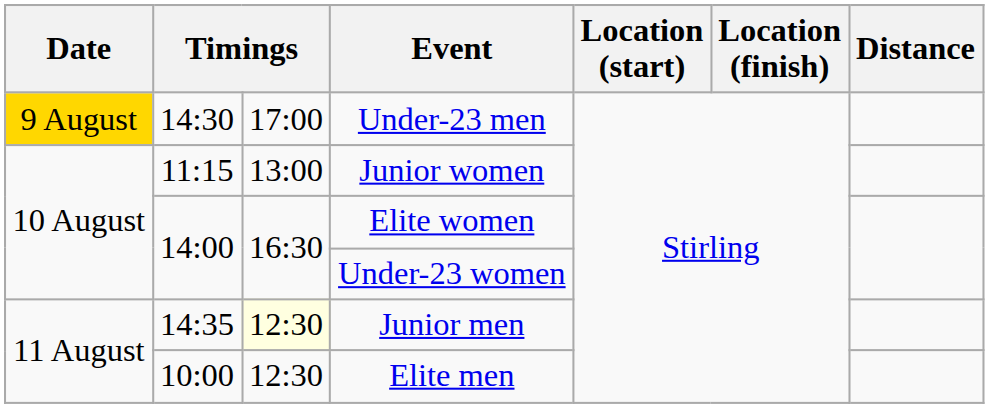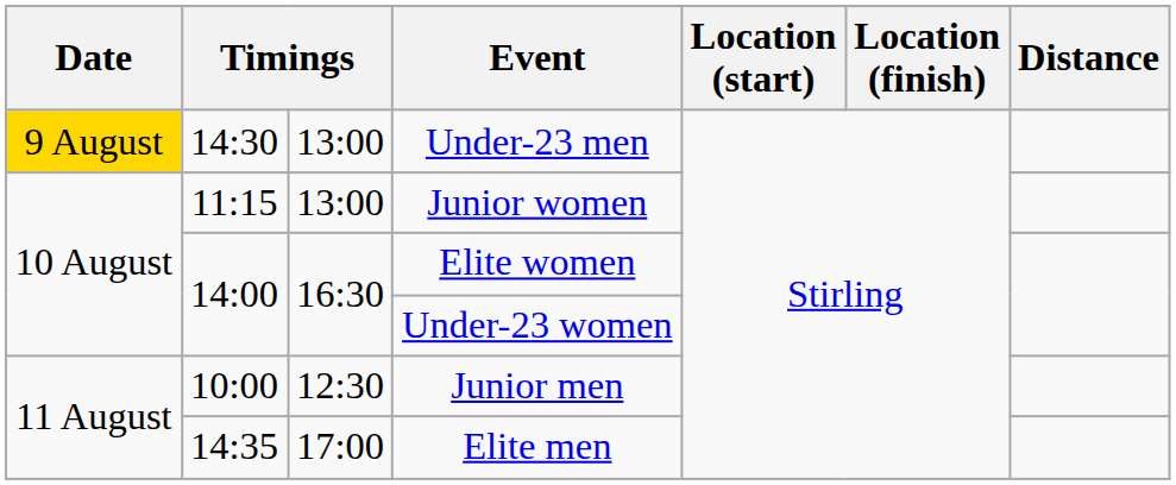Under-23 men | column 3: 17:00 -> 13:00
Junior men | column 2: 14:35 -> 10:00
Junior men | column 3: lightyellow background -> no background
Elite men | column 2: 10:00 -> 14:35
Elite men | column 3: 12:30 -> 17:00
